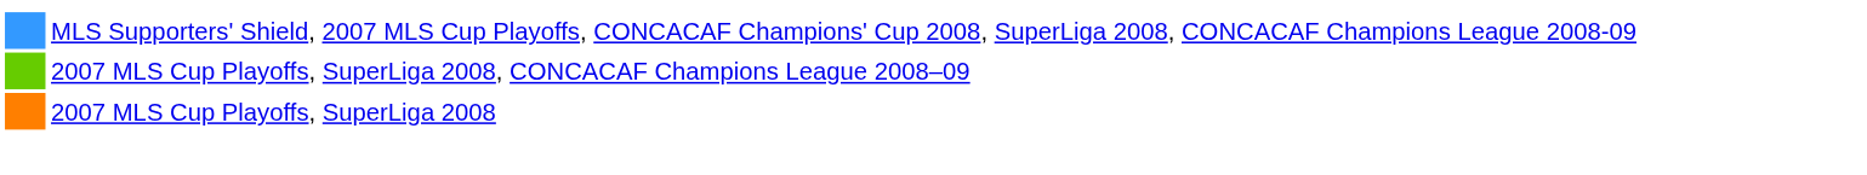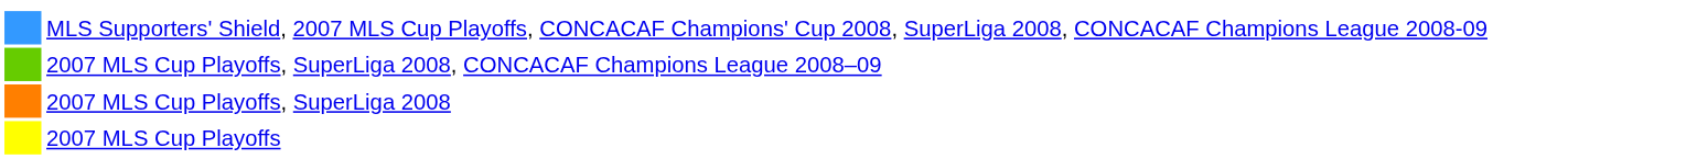+ row: 2007 MLS Cup Playoffs
